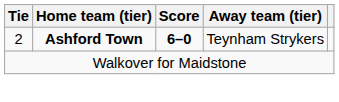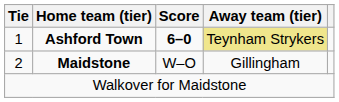Ashford Town | Tie: 2 -> 1
Ashford Town | Away team (tier): no background -> khaki background
+ row: 2 | Maidstone | W–O | Gillingham
